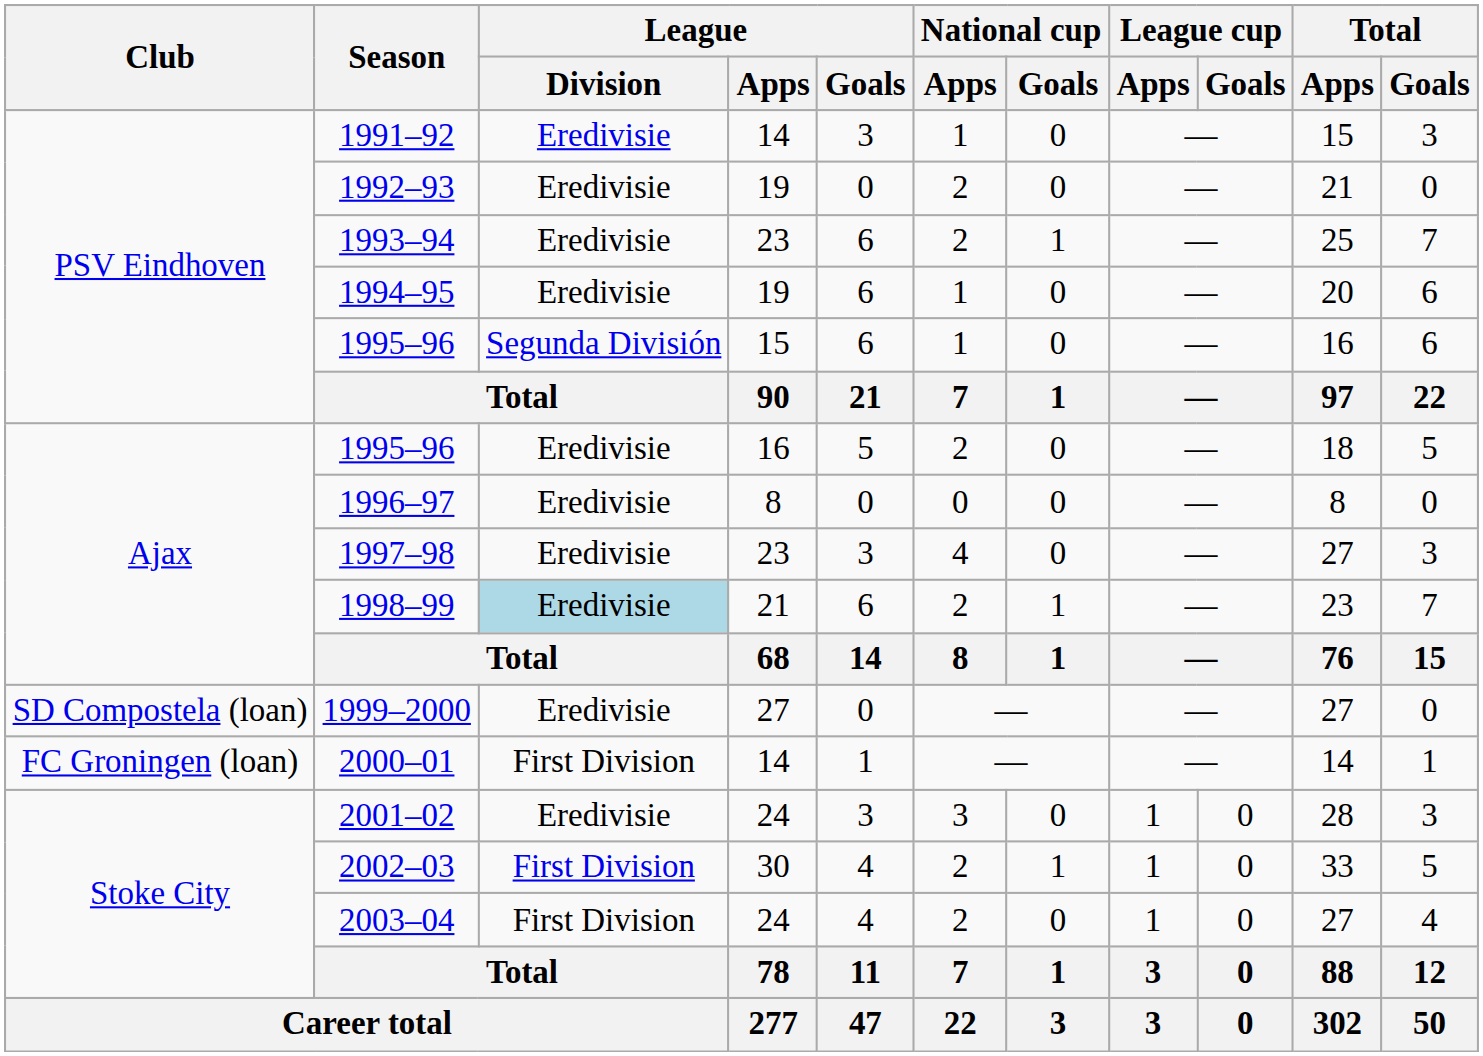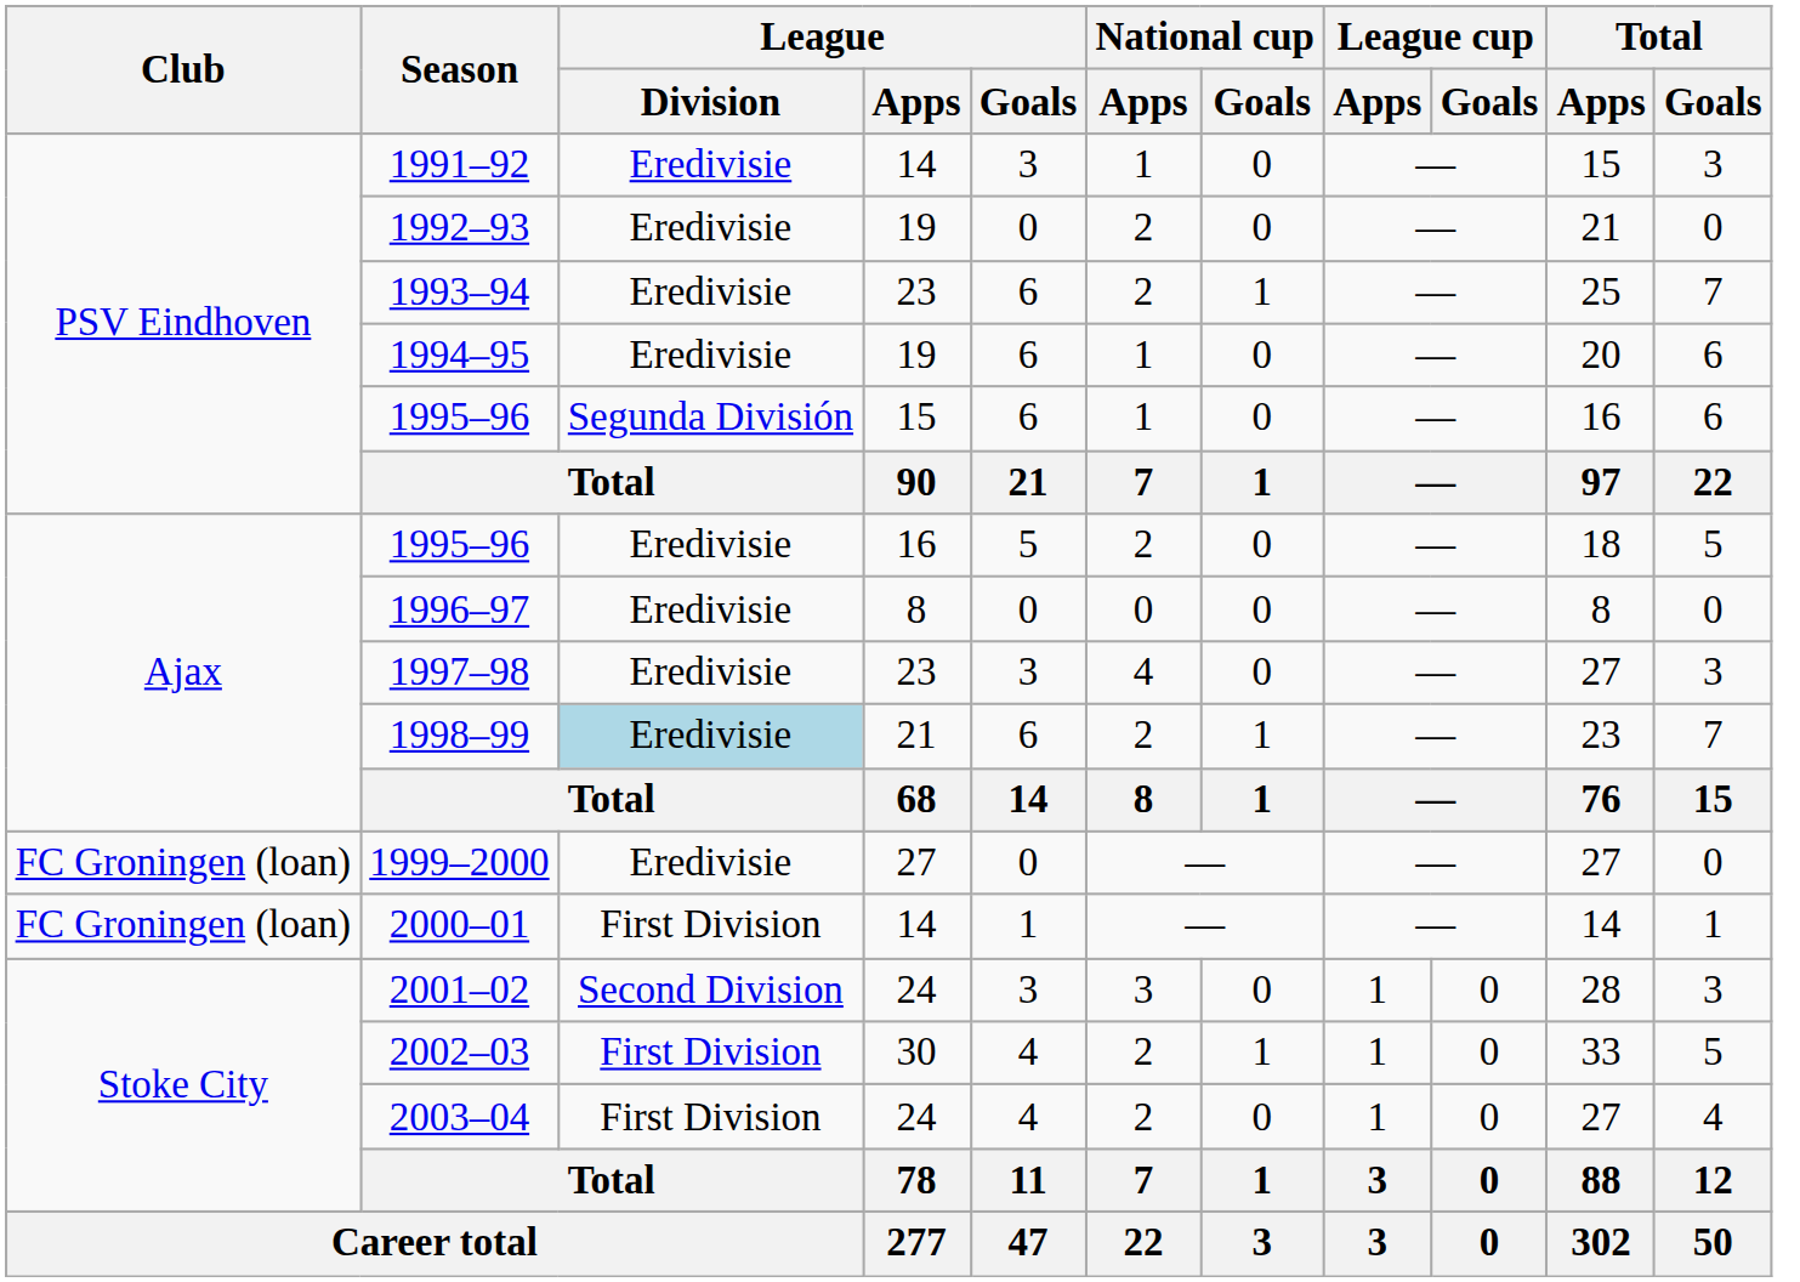1999–2000 | Club: SD Compostela (loan) -> FC Groningen (loan)
2001–02 | League / Division: Eredivisie -> Second Division
